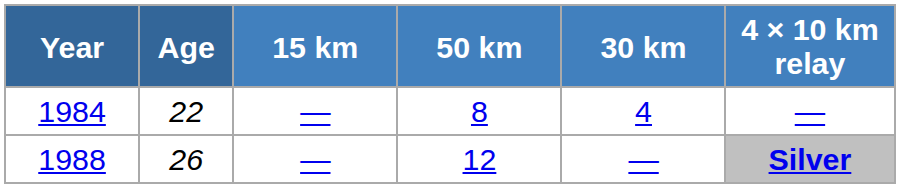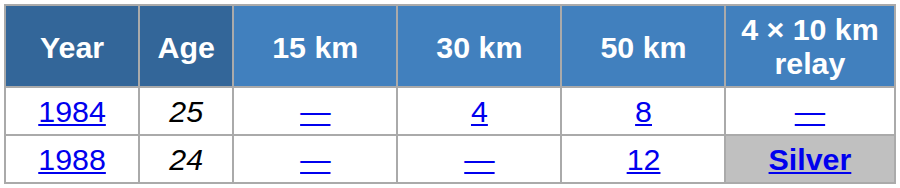columns swapped: 30 km <-> 50 km
1984 | Age: 22 -> 25
1988 | Age: 26 -> 24
